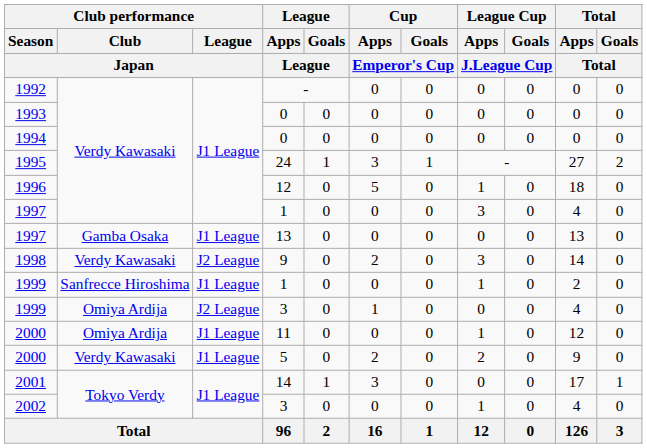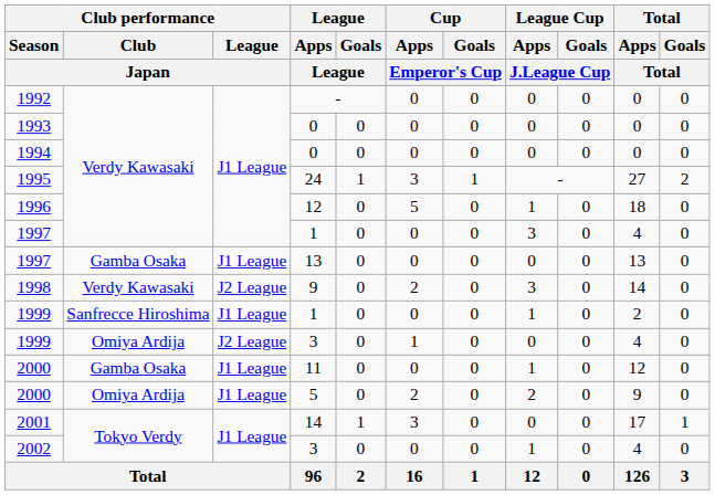2000 / 11 | Club performance / Club / Japan: Omiya Ardija -> Gamba Osaka
2000 / 5 | Club performance / Club / Japan: Verdy Kawasaki -> Omiya Ardija
